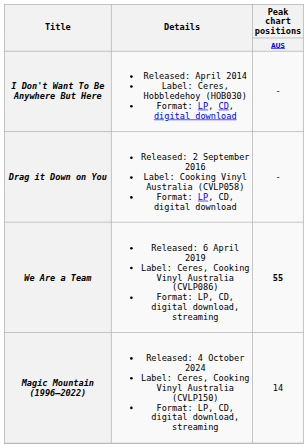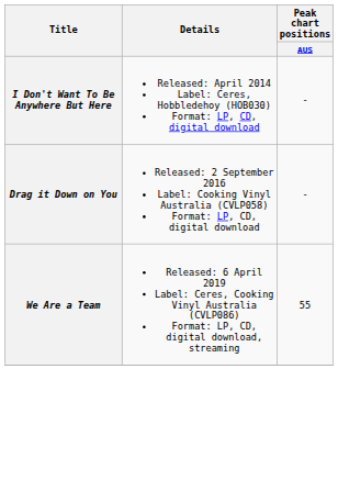We Are a Team | Peak chart positions / AUS: bold -> normal
- row: Magic Mountain (1996—2022) | Released: 4 October 2024 Label: Ceres, Cooking Vinyl Australia (CVLP150) Format: LP, CD, digital download, streaming | 14
